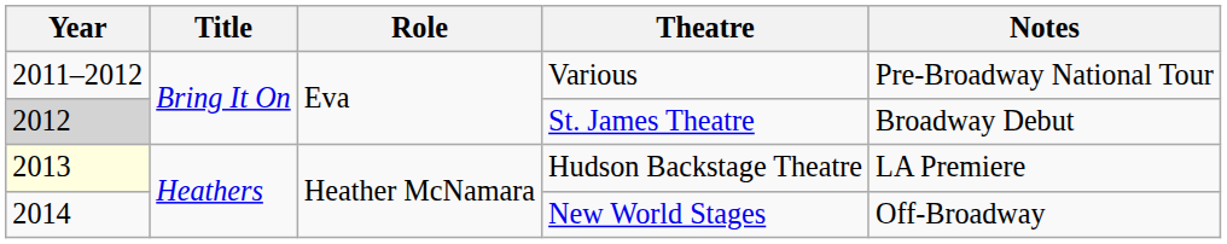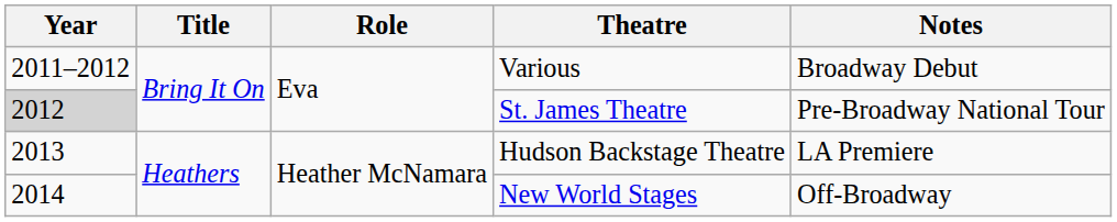Various | Notes: Pre-Broadway National Tour -> Broadway Debut
St. James Theatre | Notes: Broadway Debut -> Pre-Broadway National Tour
Hudson Backstage Theatre | Year: lightyellow background -> no background
